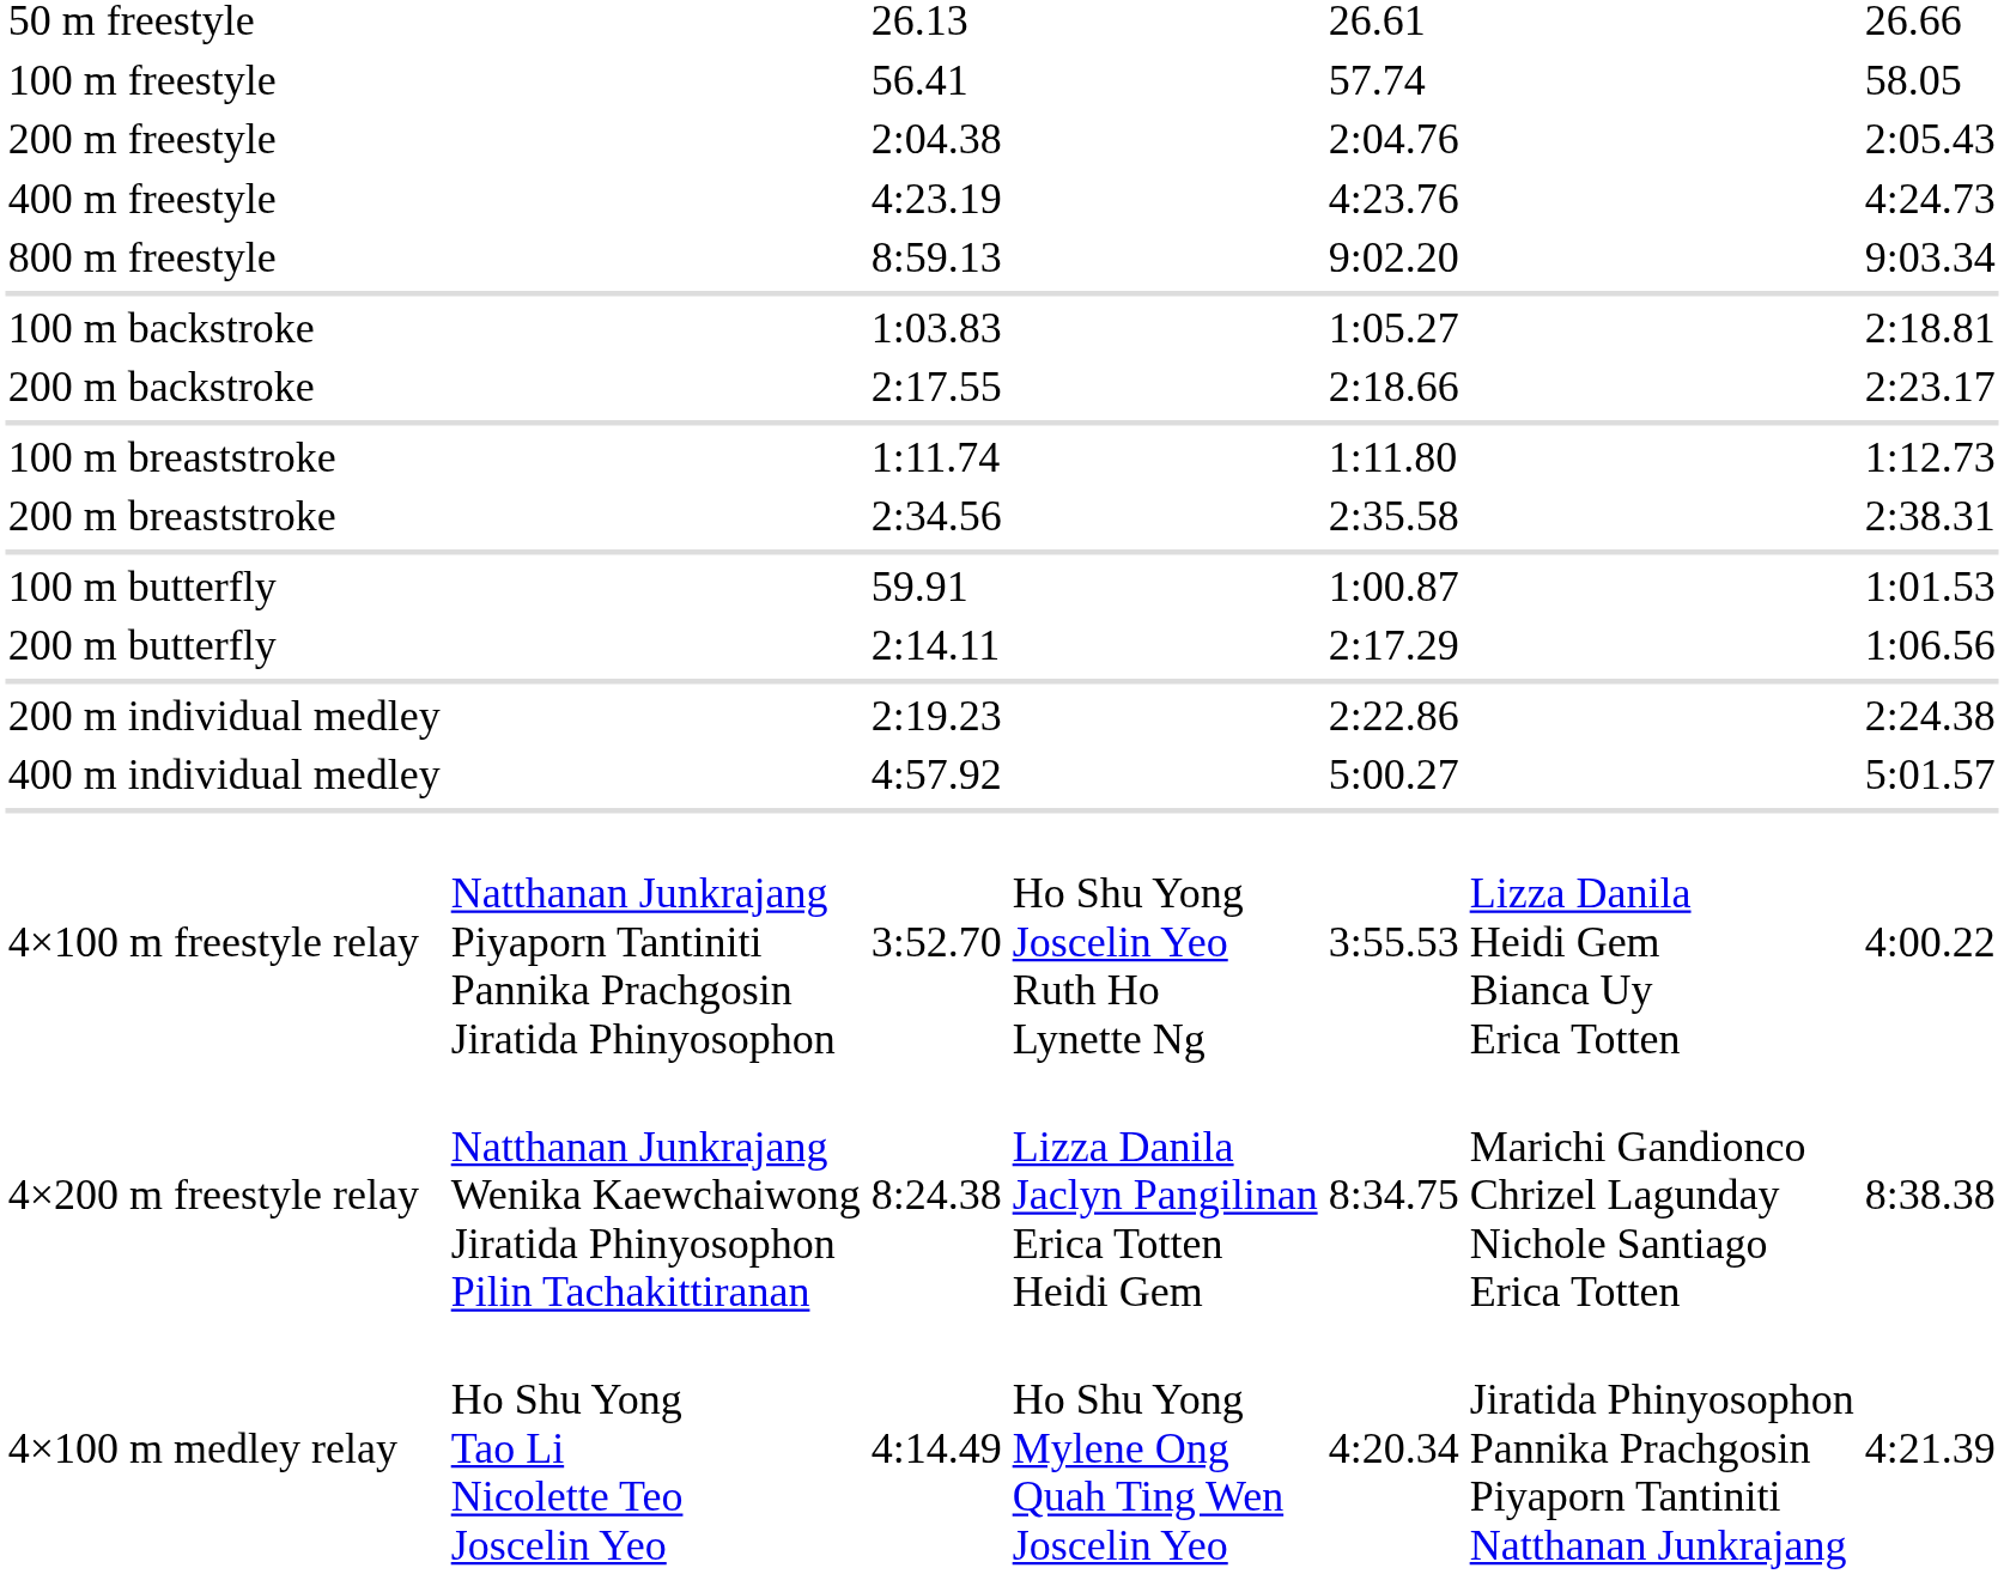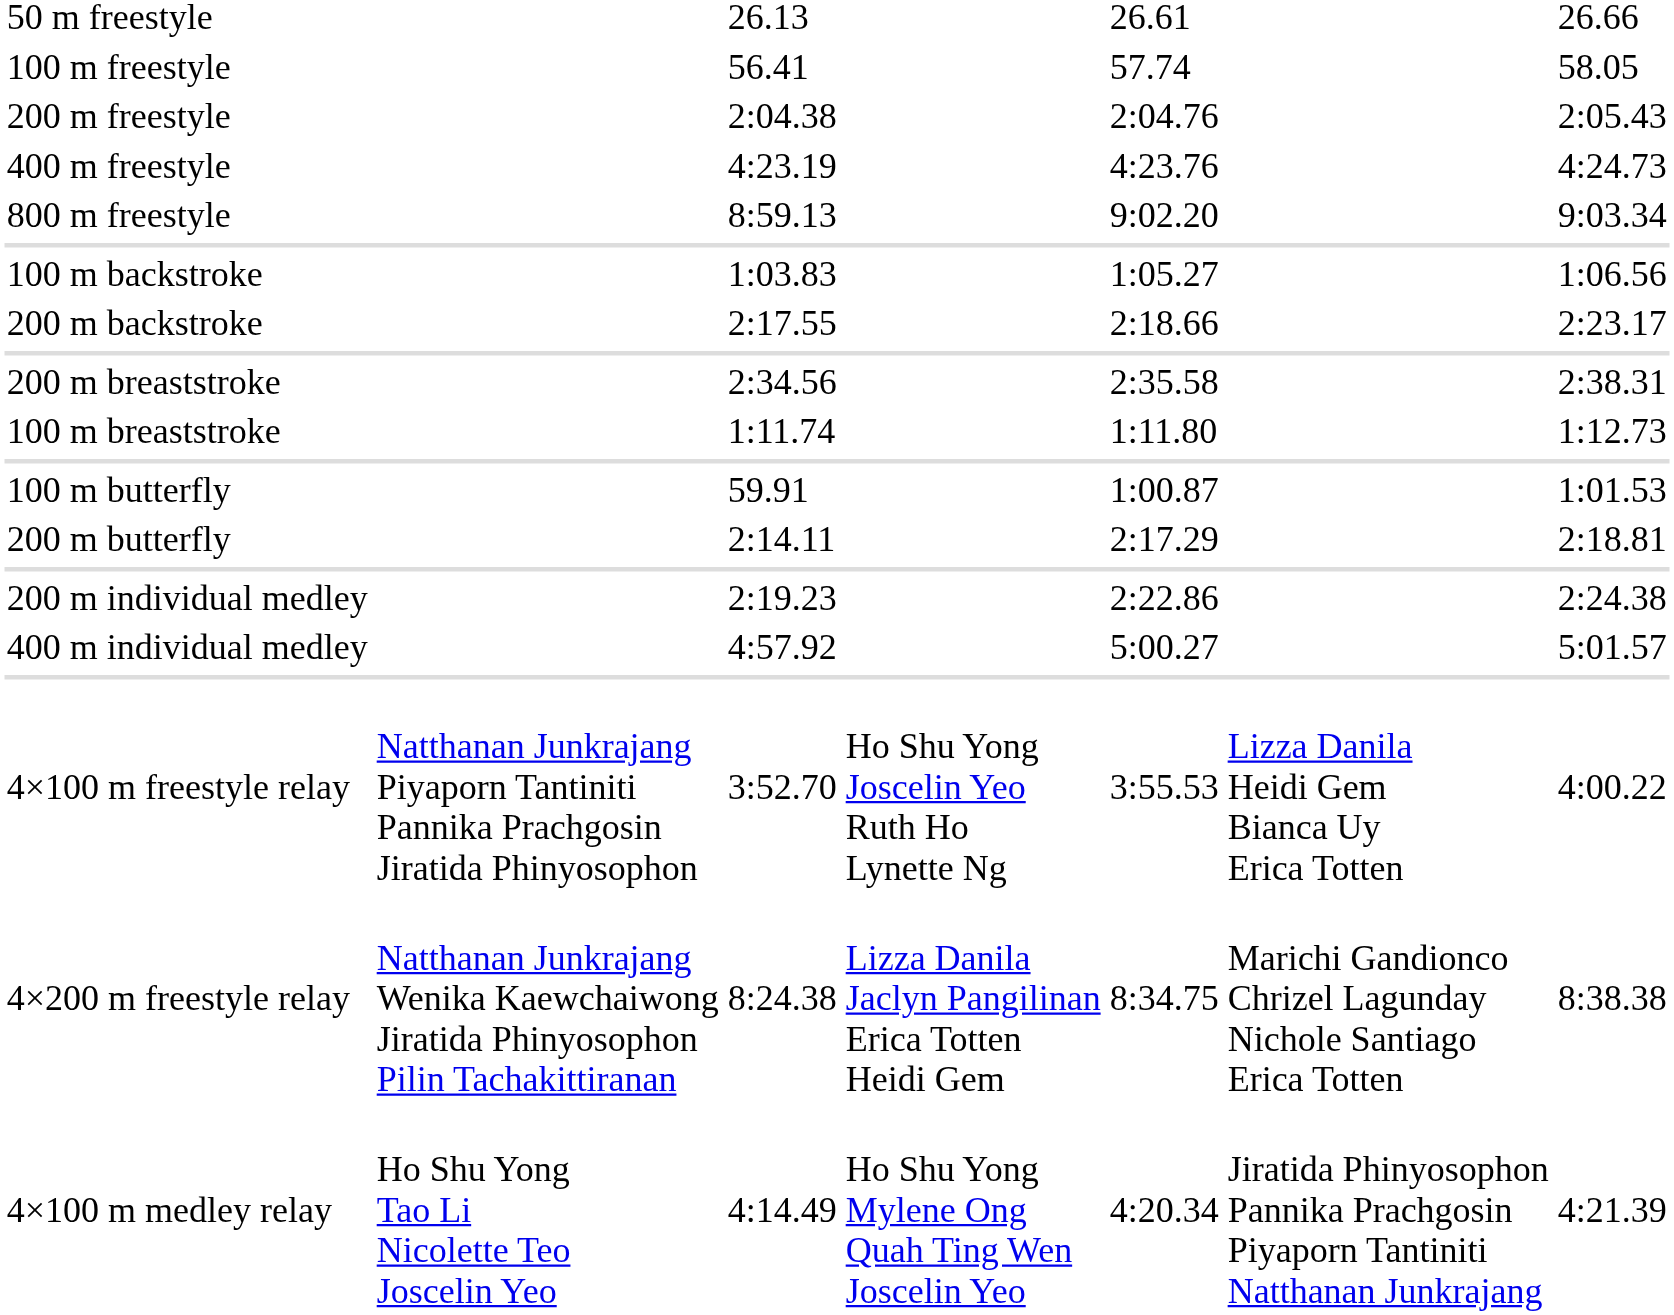100 m backstroke | column 7: 2:18.81 -> 1:06.56
rows swapped: 100 m breaststroke <-> 200 m breaststroke
200 m butterfly | column 7: 1:06.56 -> 2:18.81
